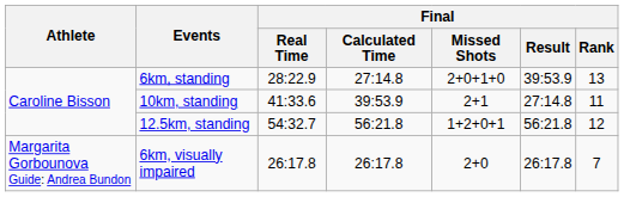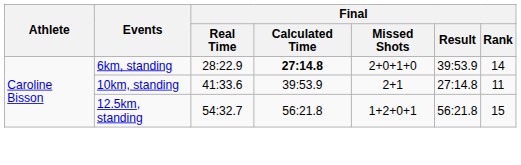6km, standing | Final / Calculated Time: normal -> bold
6km, standing | Final / Rank: 13 -> 14
12.5km, standing | Final / Rank: 12 -> 15
- row: Margarita Gorbounova Guide: Andrea Bundon | 6km, visually impaired | 26:17.8 | 26:17.8 | 2+0 | 26:17.8 | 7
